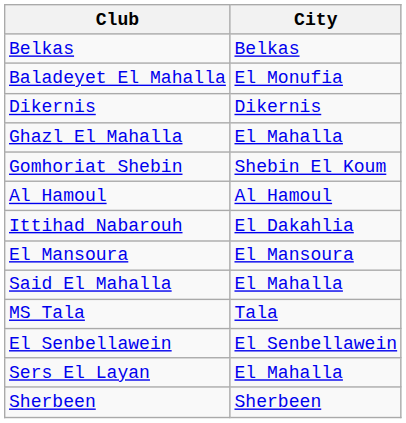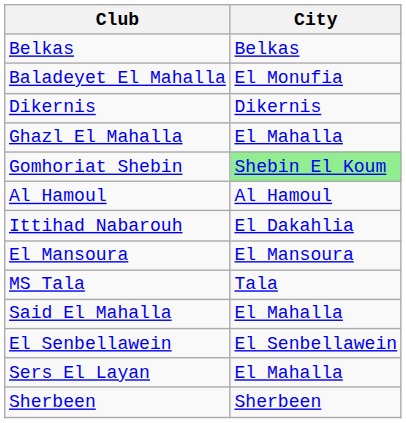Gomhoriat Shebin | City: no background -> lightgreen background
rows swapped: MS Tala <-> Said El Mahalla
